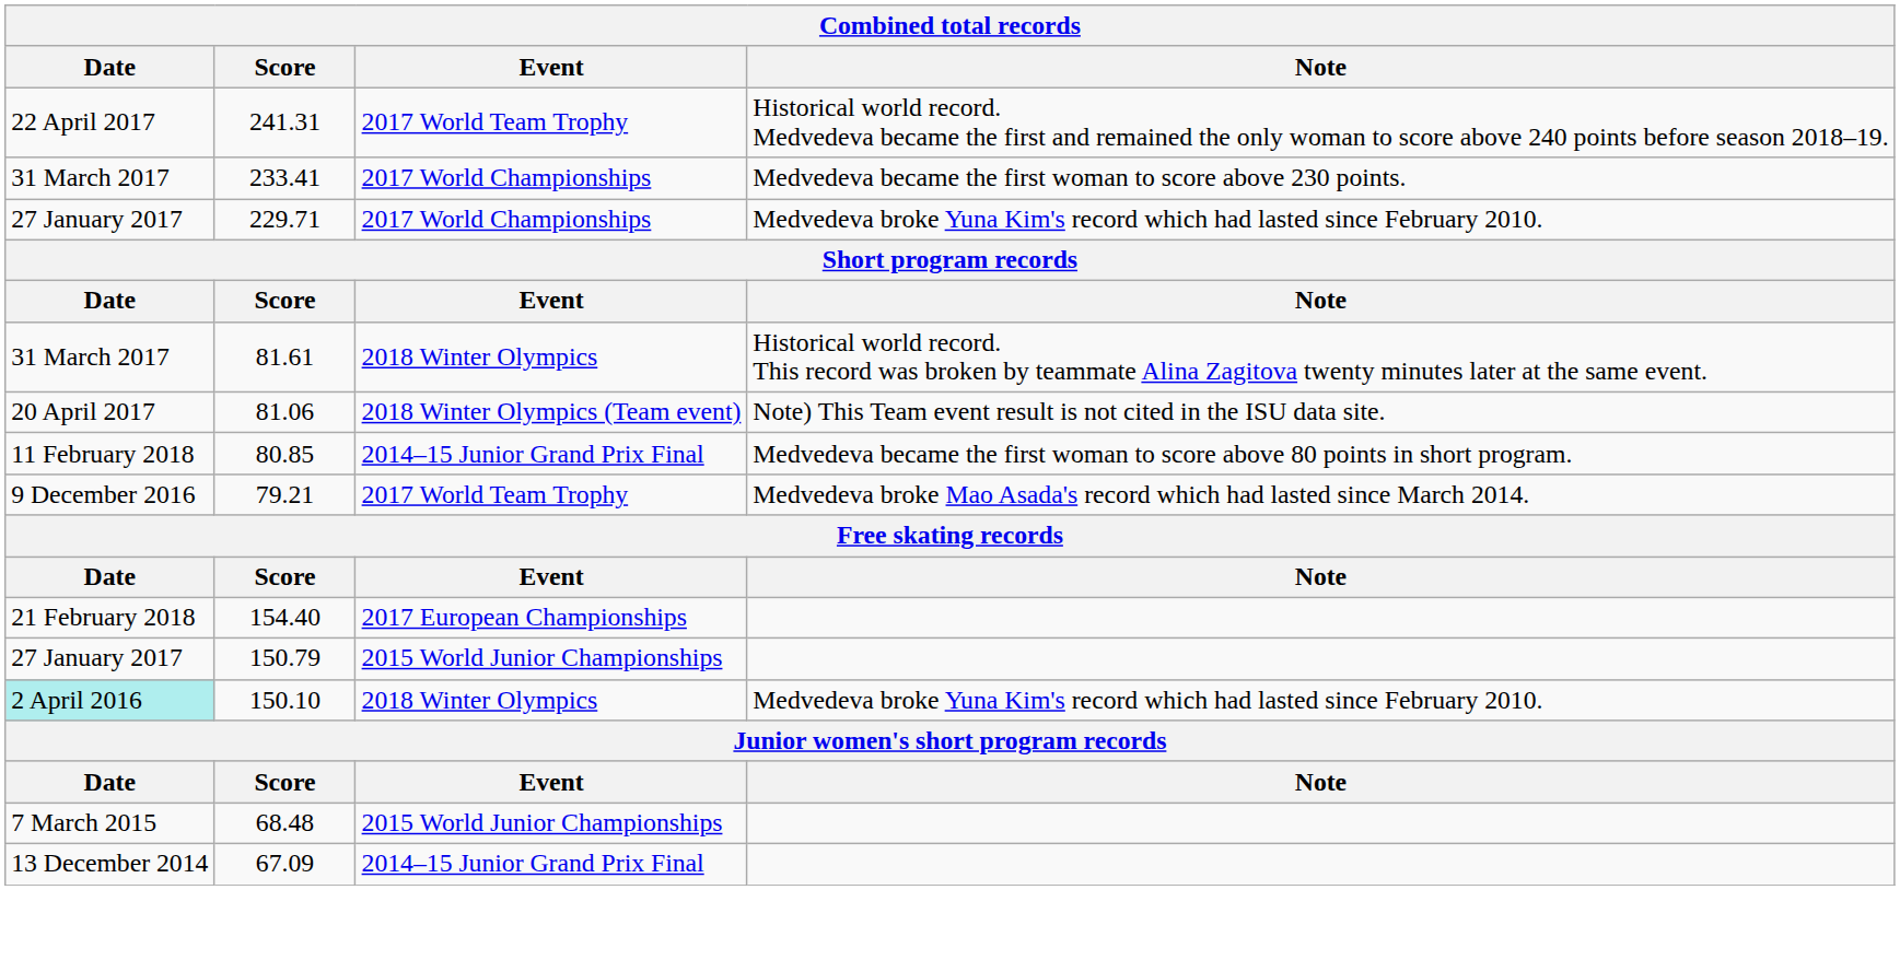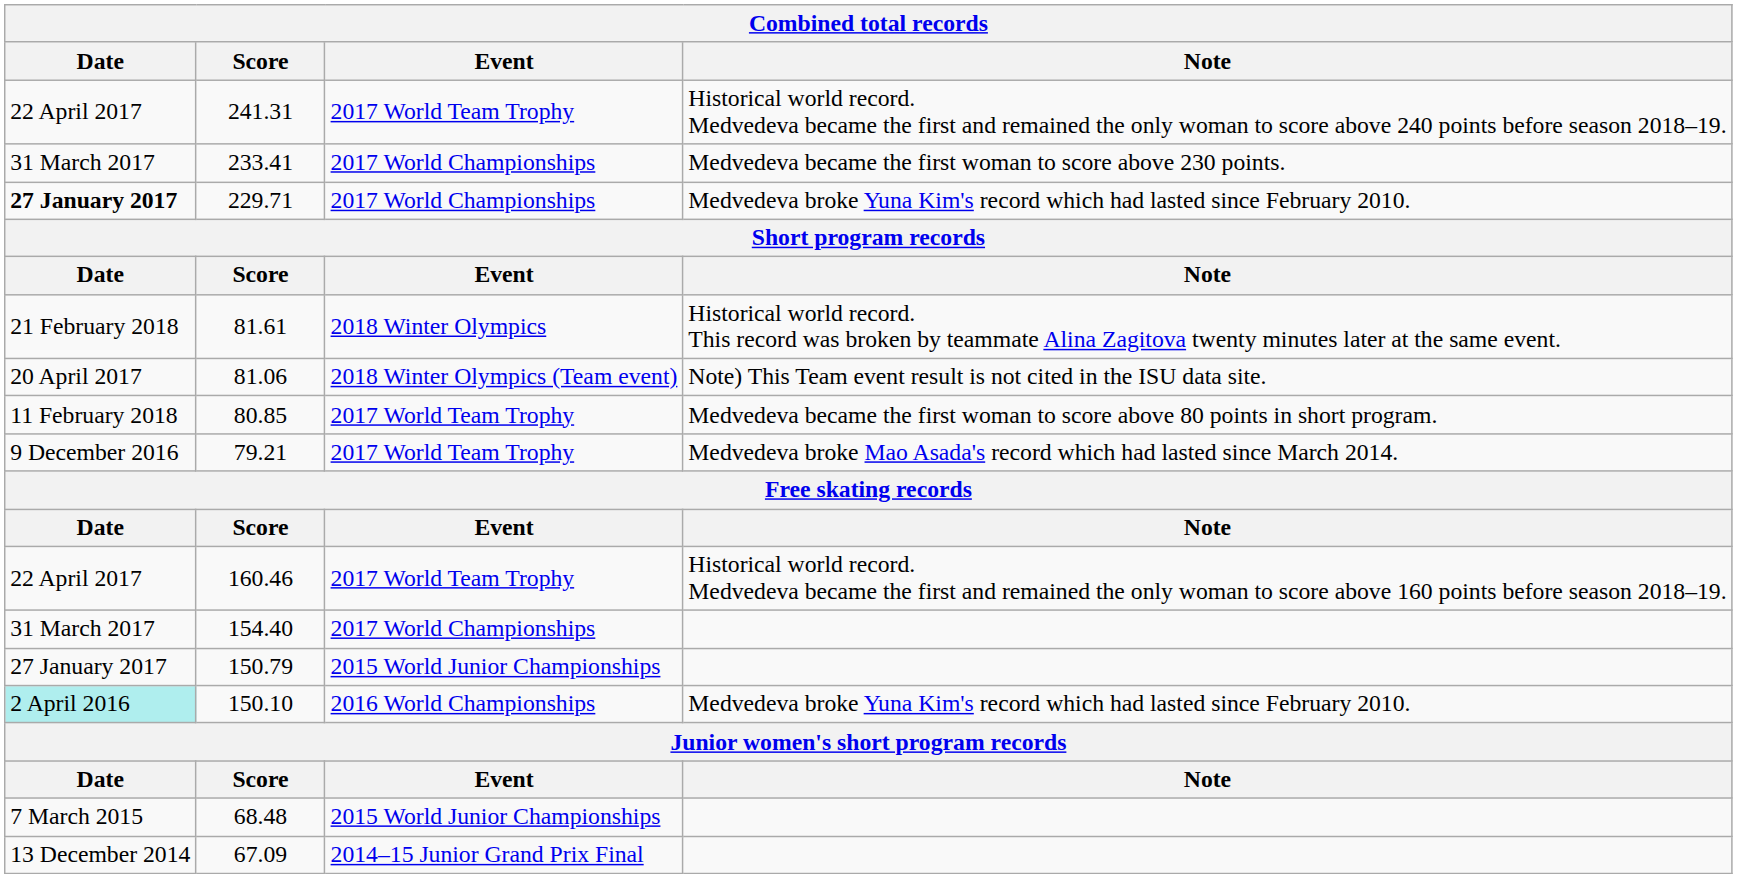229.71 | Date: normal -> bold
81.61 | Date: 31 March 2017 -> 21 February 2018
80.85 | Event: 2014–15 Junior Grand Prix Final -> 2017 World Team Trophy
+ row: 22 April 2017 | 160.46 | 2017 World Team Trophy | Historical world record. Medvedeva became the first and remained the only woman to score above 160 points before season 2018–19.
154.40 | Date: 21 February 2018 -> 31 March 2017
154.40 | Event: 2017 European Championships -> 2017 World Championships
150.10 | Event: 2018 Winter Olympics -> 2016 World Championships
